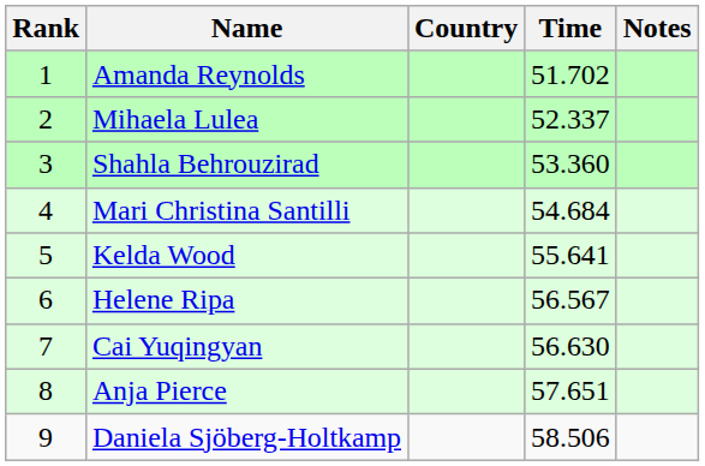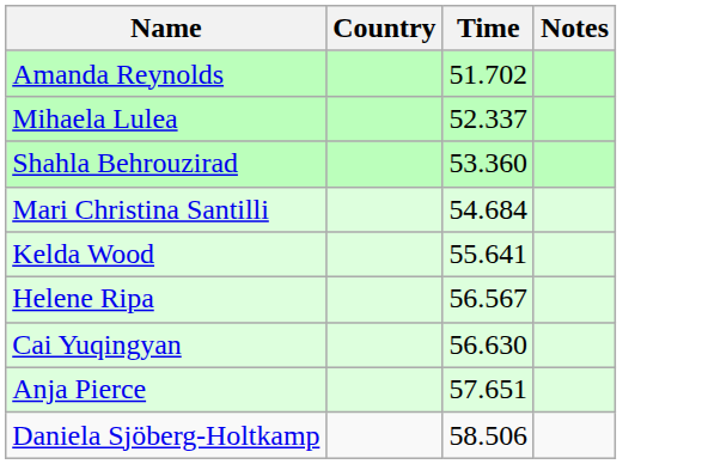- column: Rank | 1 | 2 | 3 | 4 | 5 | 6 | 7 | 8 | 9
